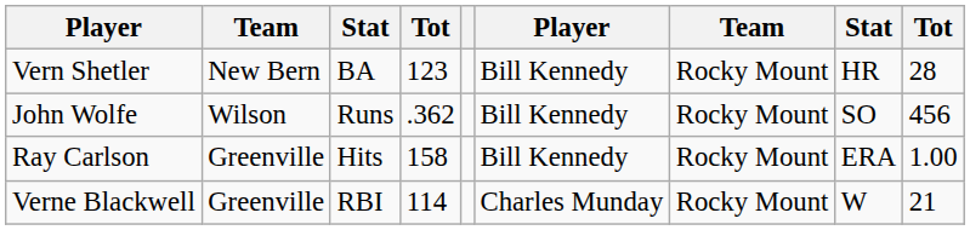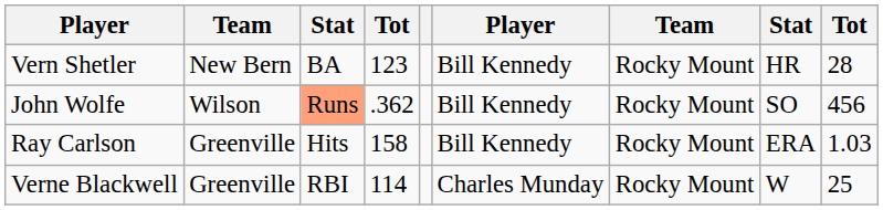John Wolfe | column 3: no background -> lightsalmon background
Ray Carlson | column 9: 1.00 -> 1.03
Verne Blackwell | column 9: 21 -> 25
